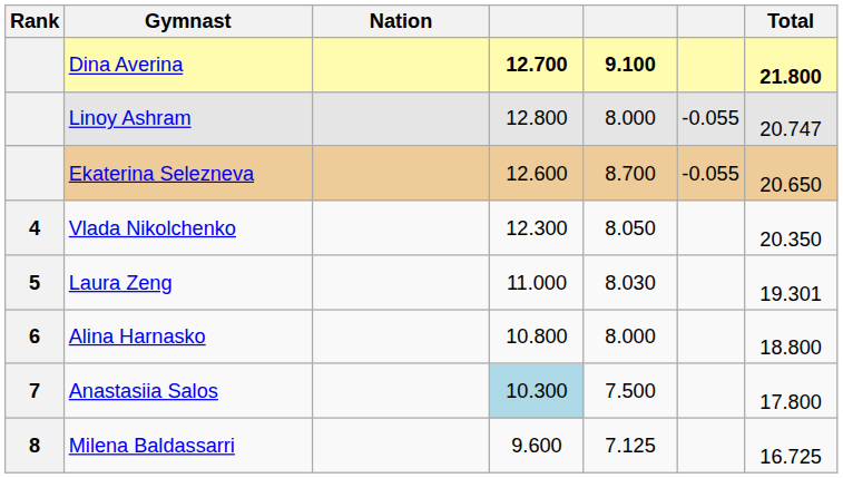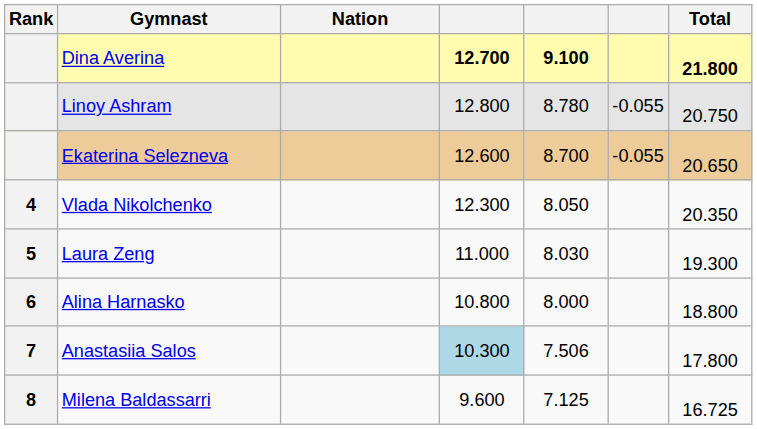Linoy Ashram | column 5: 8.000 -> 8.780
Linoy Ashram | Total: 20.747 -> 20.750
Laura Zeng | Total: 19.301 -> 19.300
Anastasiia Salos | column 5: 7.500 -> 7.506
